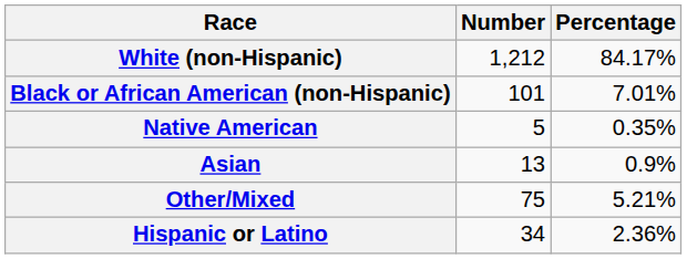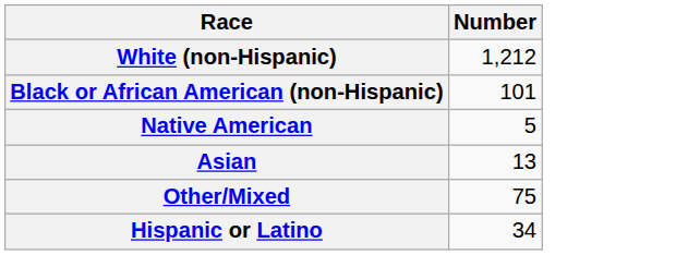- column: Percentage | 84.17% | 7.01% | 0.35% | 0.9% | 5.21% | 2.36%
